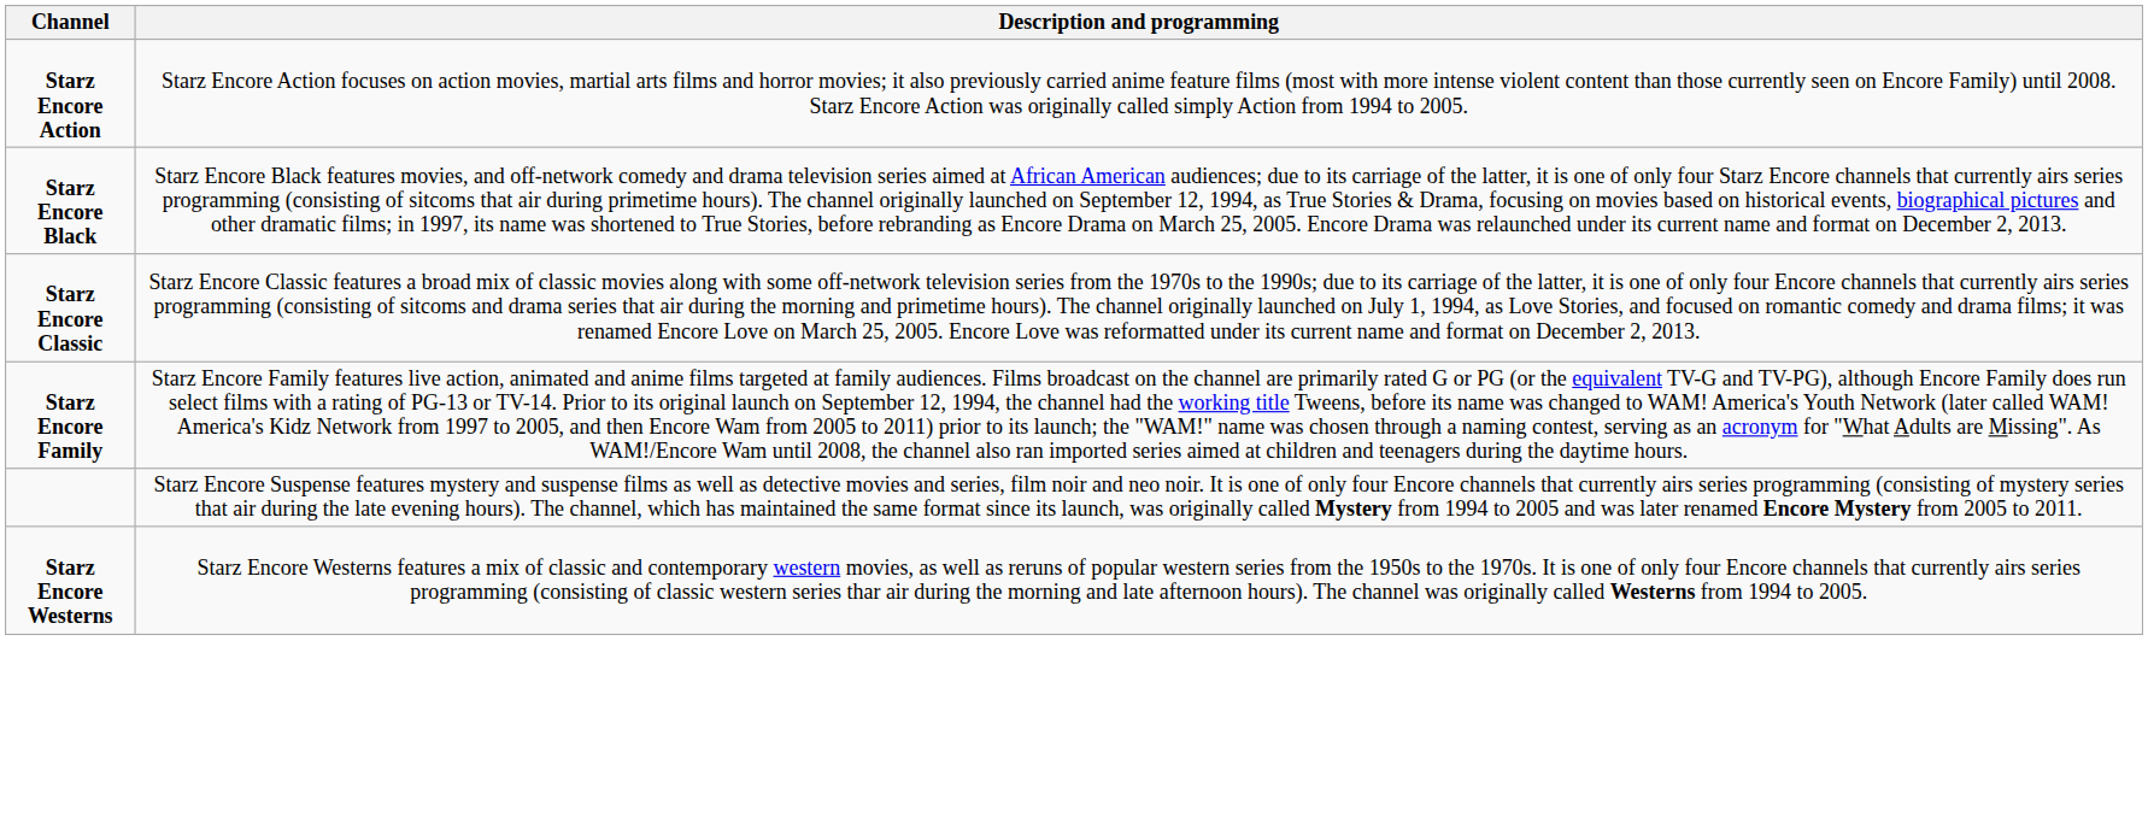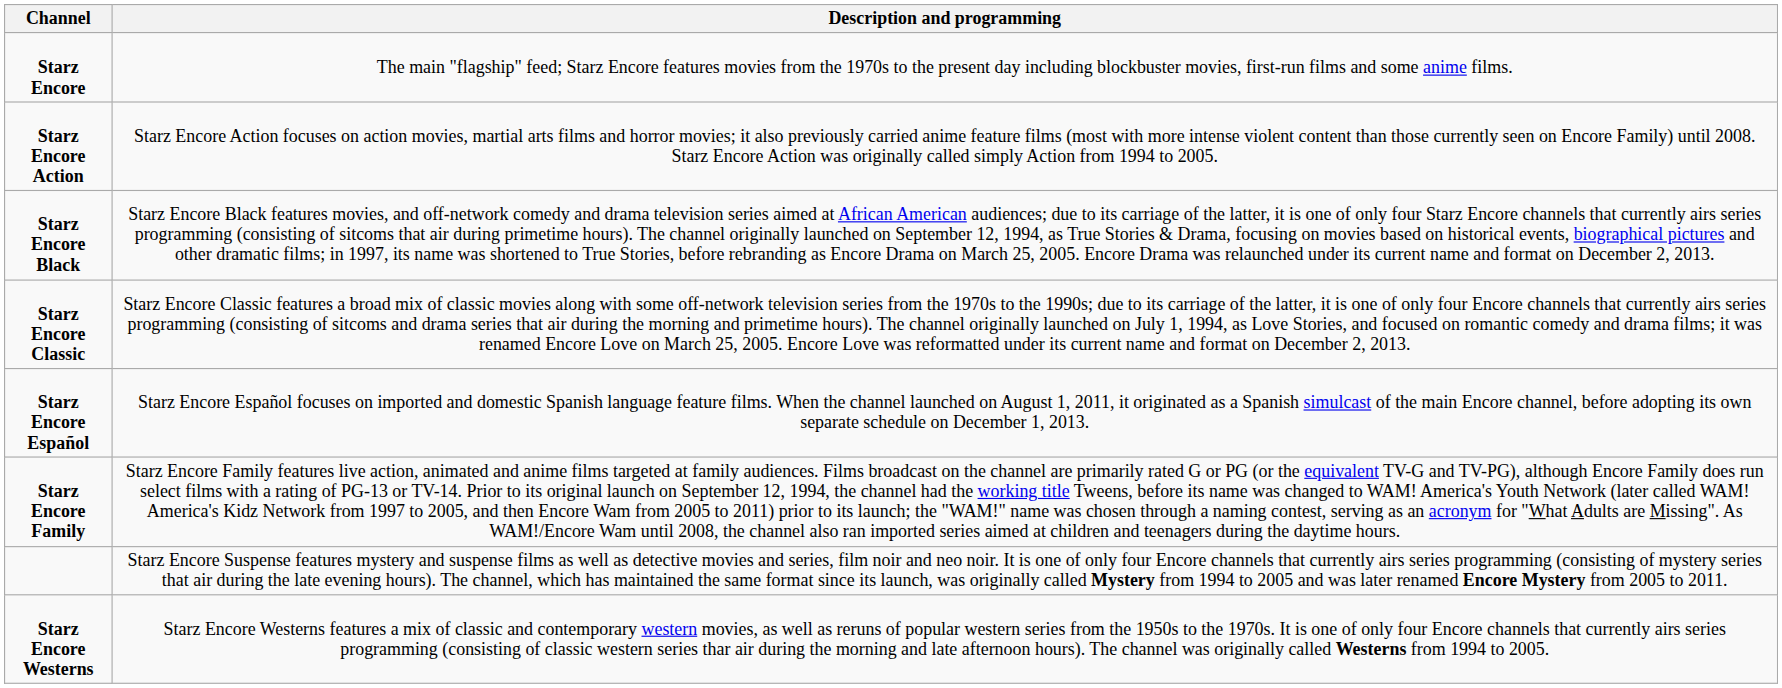+ row: Starz Encore | The main "flagship" feed; Starz Encore features movies from the 1970s to the present day including blockbuster movies, first-run films and some anime films.
+ row: Starz Encore Español | Starz Encore Español focuses on imported and domestic Spanish language feature films. When the channel launched on August 1, 2011, it originated as a Spanish simulcast of the main Encore channel, before adopting its own separate schedule on December 1, 2013.
